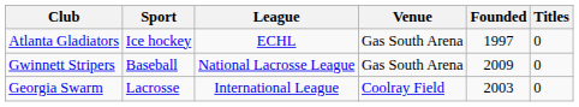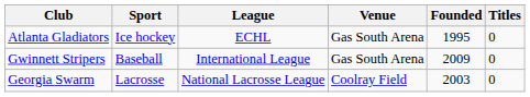Atlanta Gladiators | Founded: 1997 -> 1995
Gwinnett Stripers | League: National Lacrosse League -> International League
Georgia Swarm | League: International League -> National Lacrosse League
